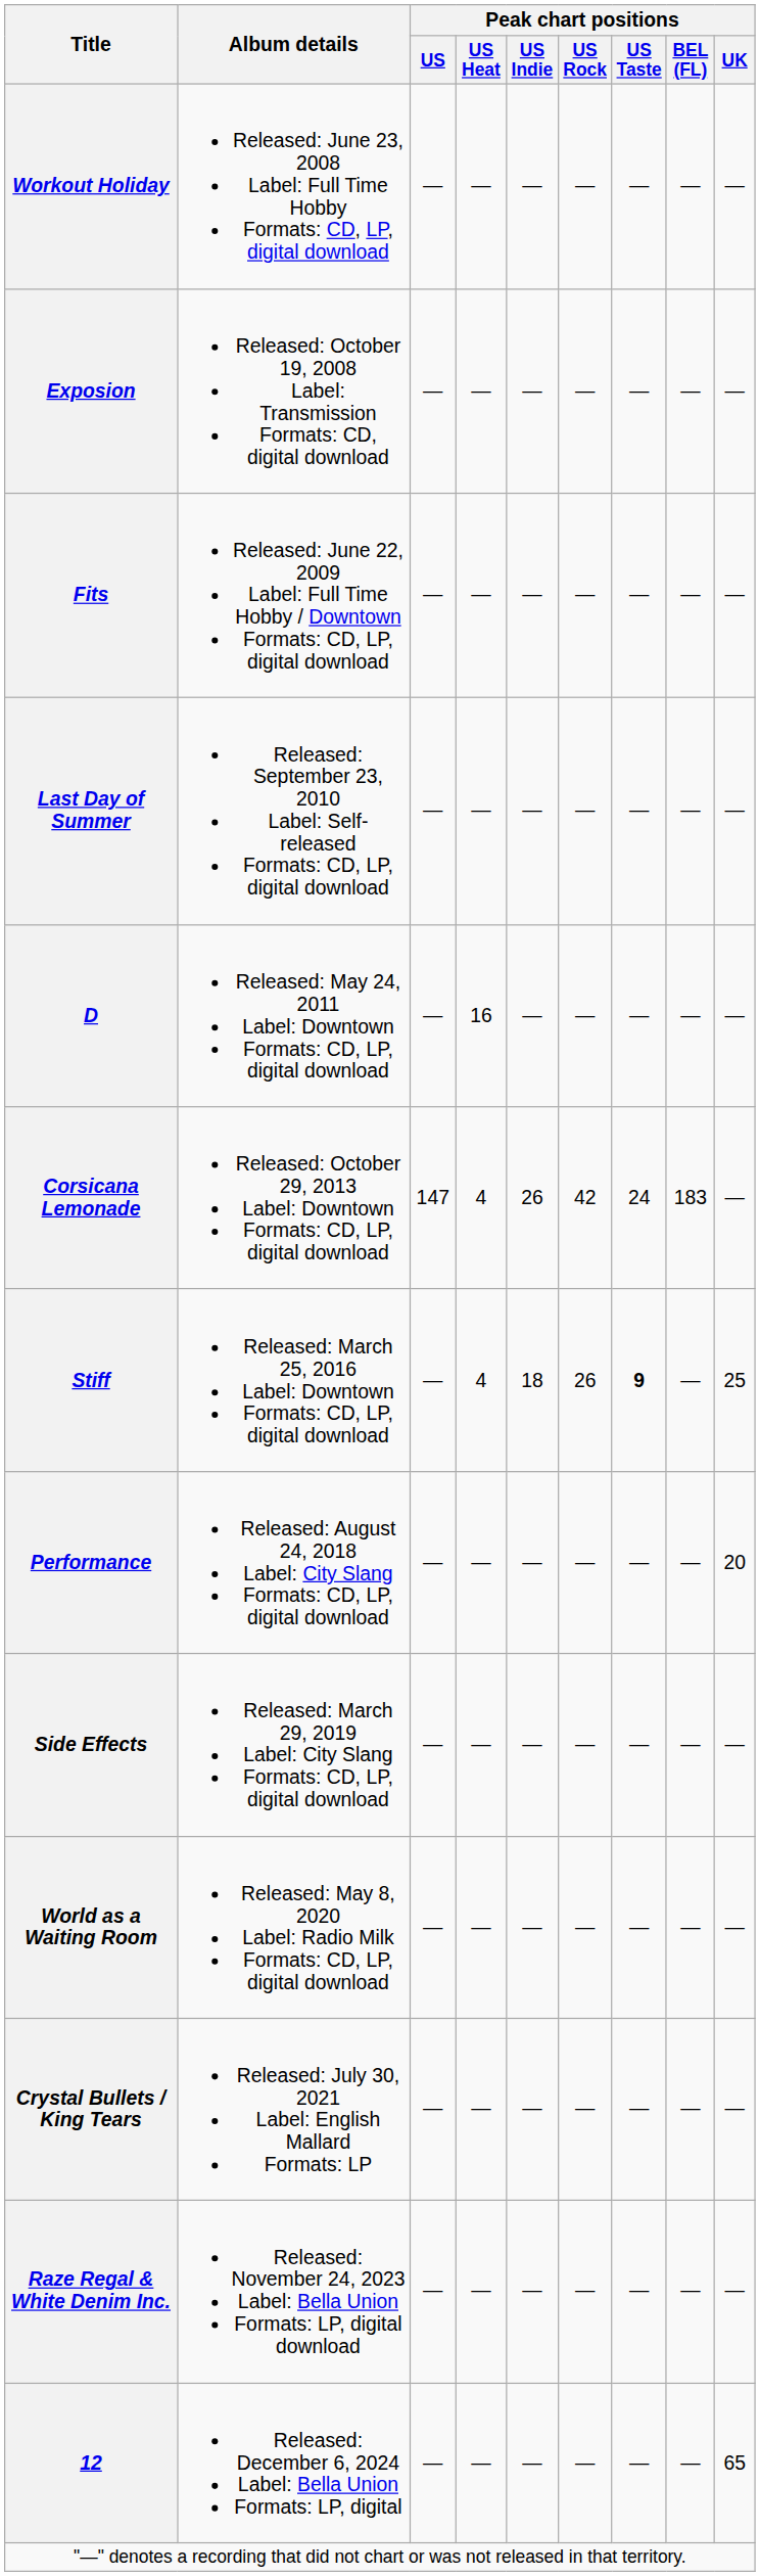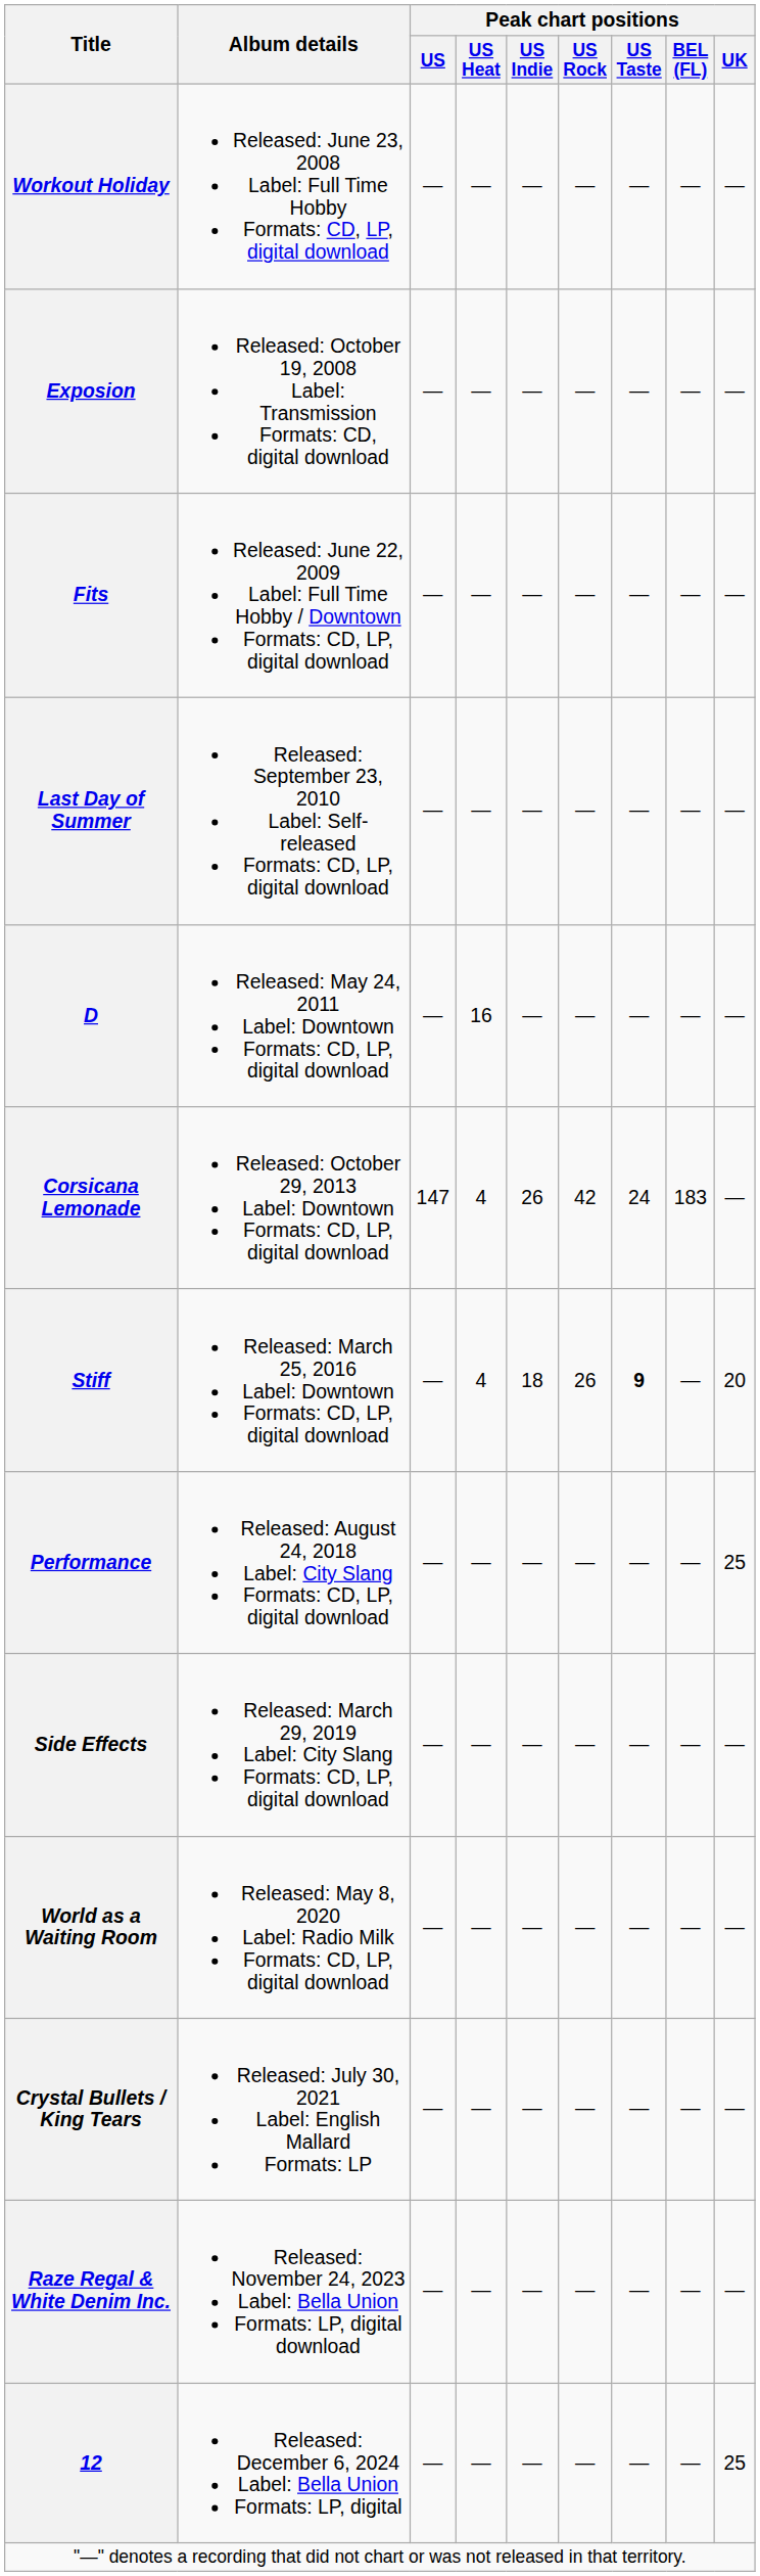Stiff | Peak chart positions / UK: 25 -> 20
Performance | Peak chart positions / UK: 20 -> 25
12 | Peak chart positions / UK: 65 -> 25
